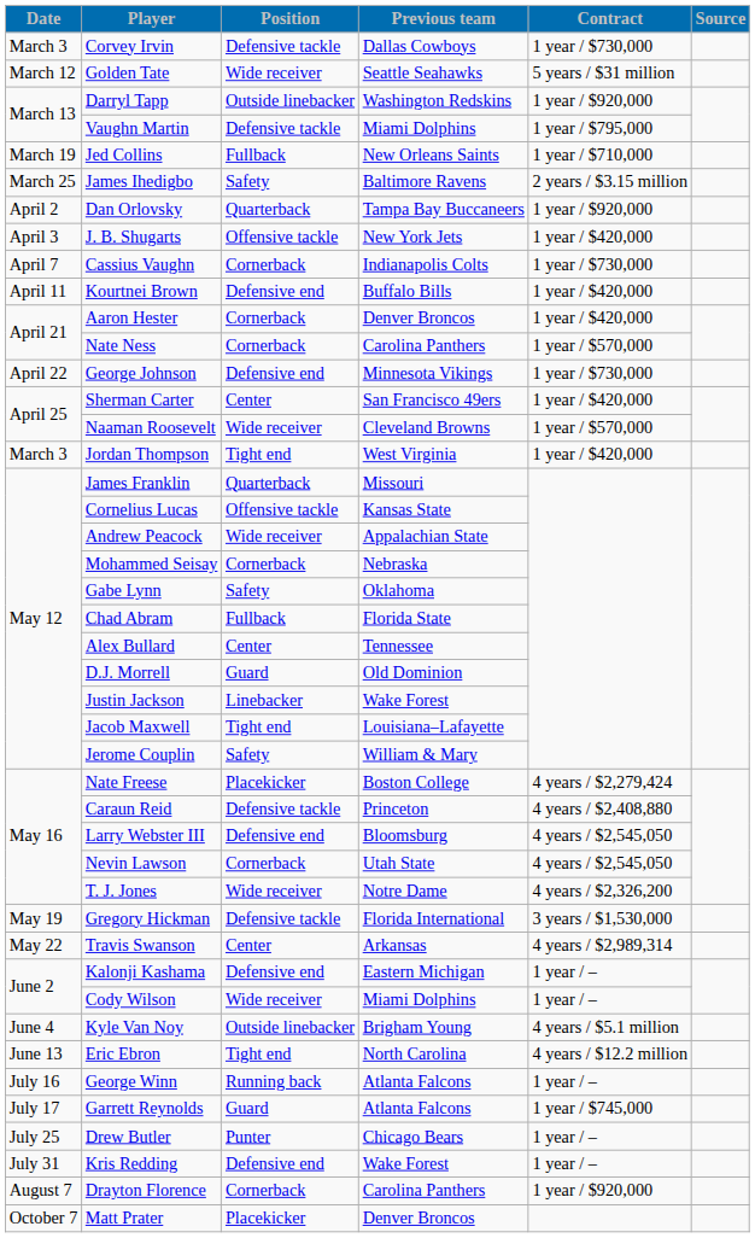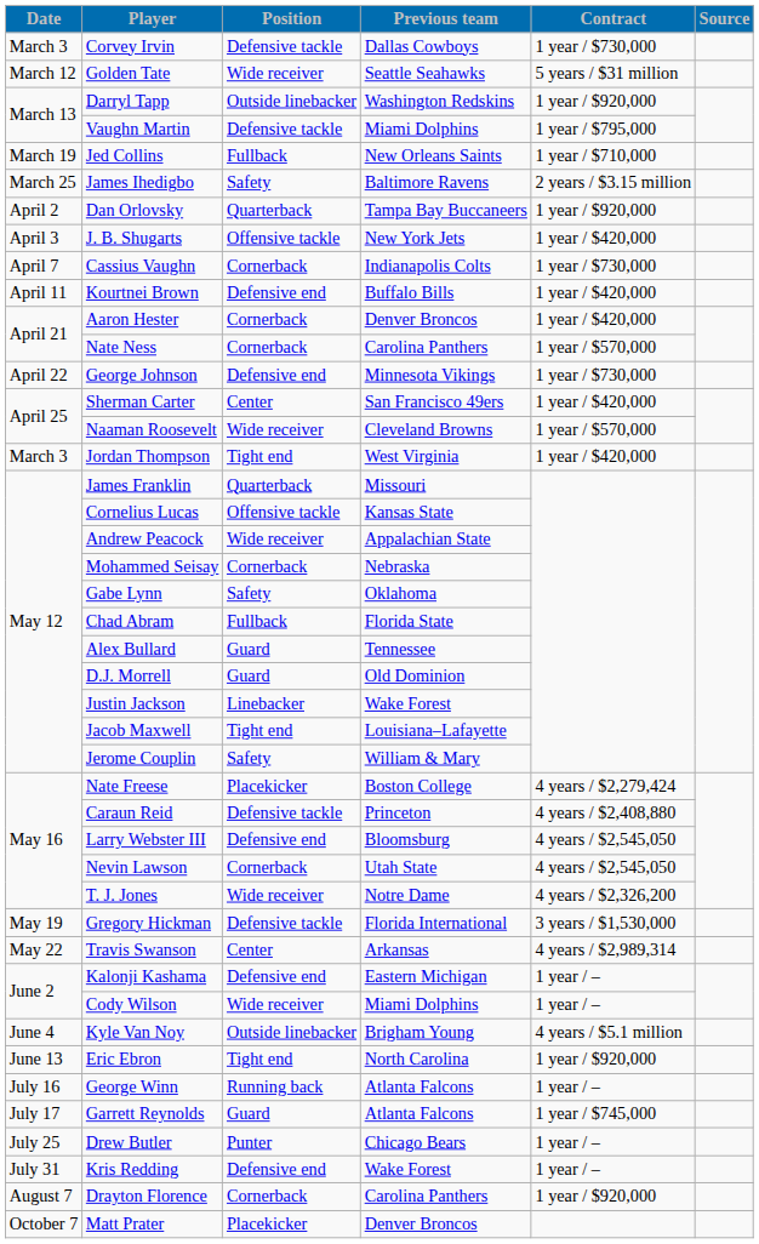Alex Bullard | Position: Center -> Guard
Eric Ebron | Contract: 4 years / $12.2 million -> 1 year / $920,000
